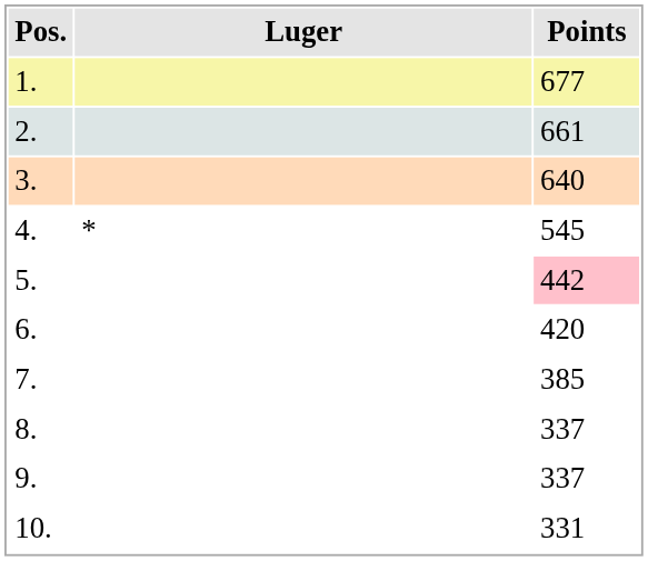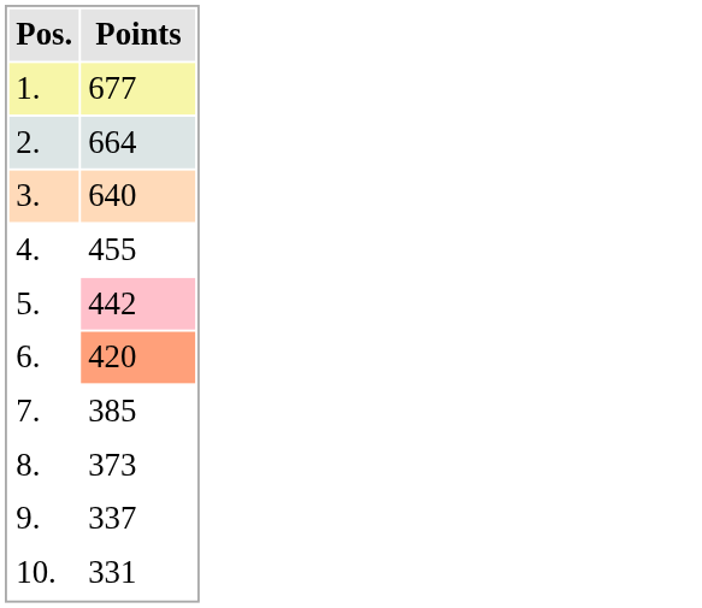- column: Luger | *
2. | Points: 661 -> 664
4. | Points: 545 -> 455
6. | Points: no background -> lightsalmon background
8. | Points: 337 -> 373
